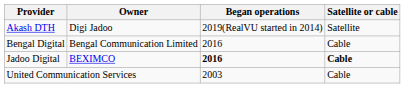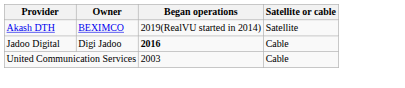Akash DTH | Owner: Digi Jadoo -> BEXIMCO
- row: Bengal Digital | Bengal Communication Limited | 2016 | Cable
Jadoo Digital | Owner: BEXIMCO -> Digi Jadoo
Jadoo Digital | Satellite or cable: bold -> normal
